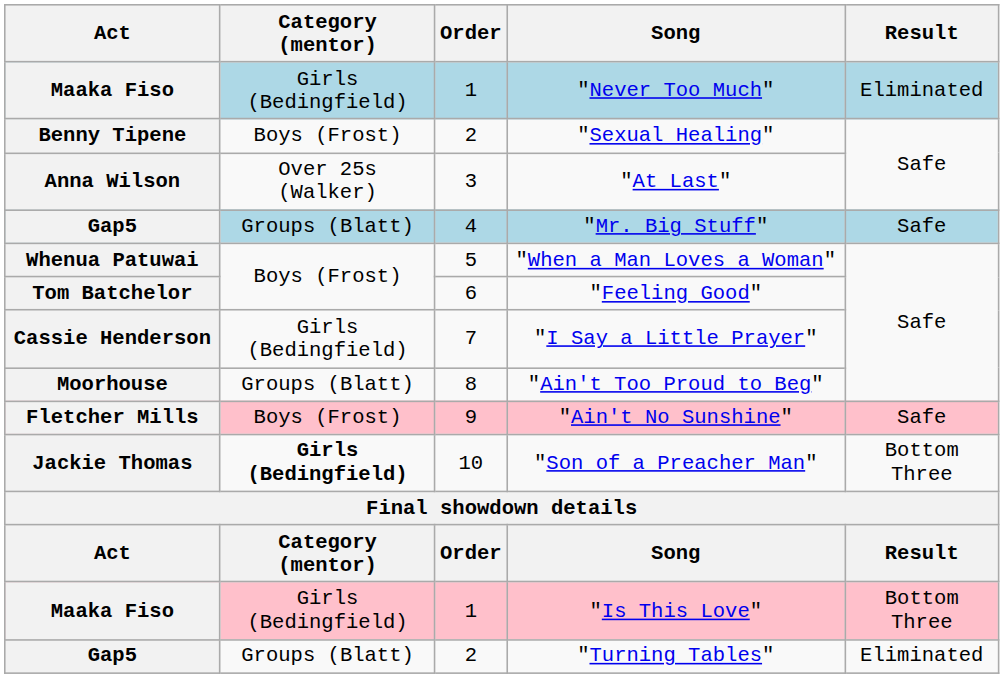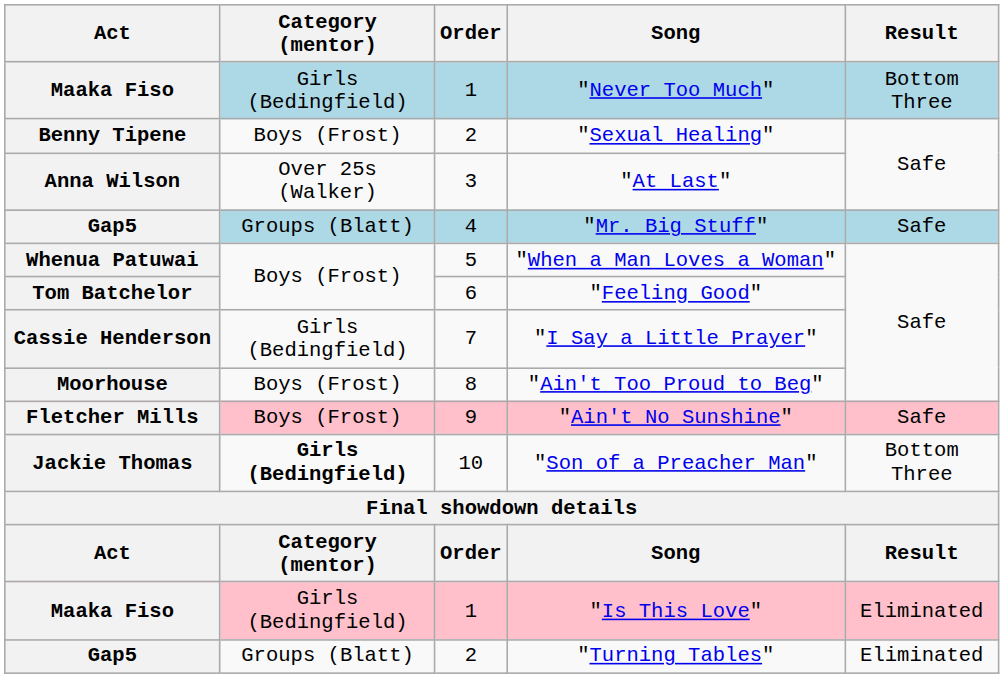"Never Too Much" | Result: Eliminated -> Bottom Three
"Ain't Too Proud to Beg" | Category (mentor): Groups (Blatt) -> Boys (Frost)
"Is This Love" | Result: Bottom Three -> Eliminated
